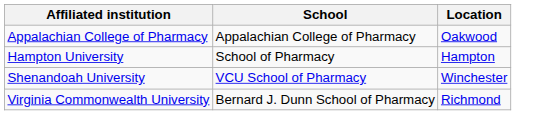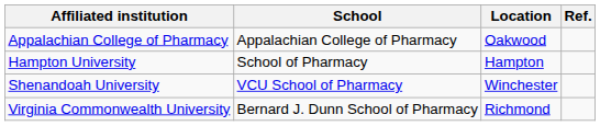+ column: Ref.
